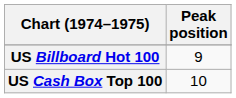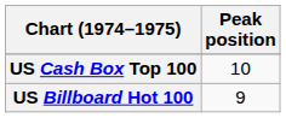rows swapped: US Billboard Hot 100 <-> US Cash Box Top 100
